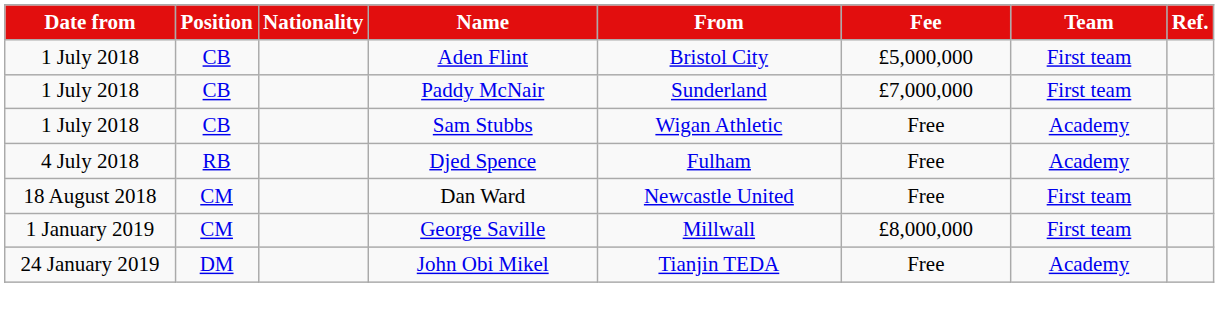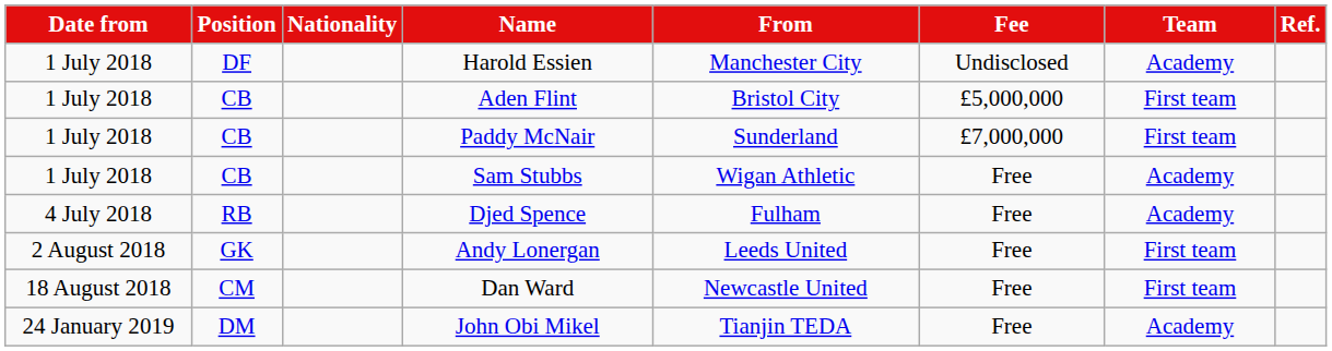+ row: 1 July 2018 | DF | Harold Essien | Manchester City | Undisclosed | Academy
+ row: 2 August 2018 | GK | Andy Lonergan | Leeds United | Free | First team
- row: 1 January 2019 | CM | George Saville | Millwall | £8,000,000 | First team
